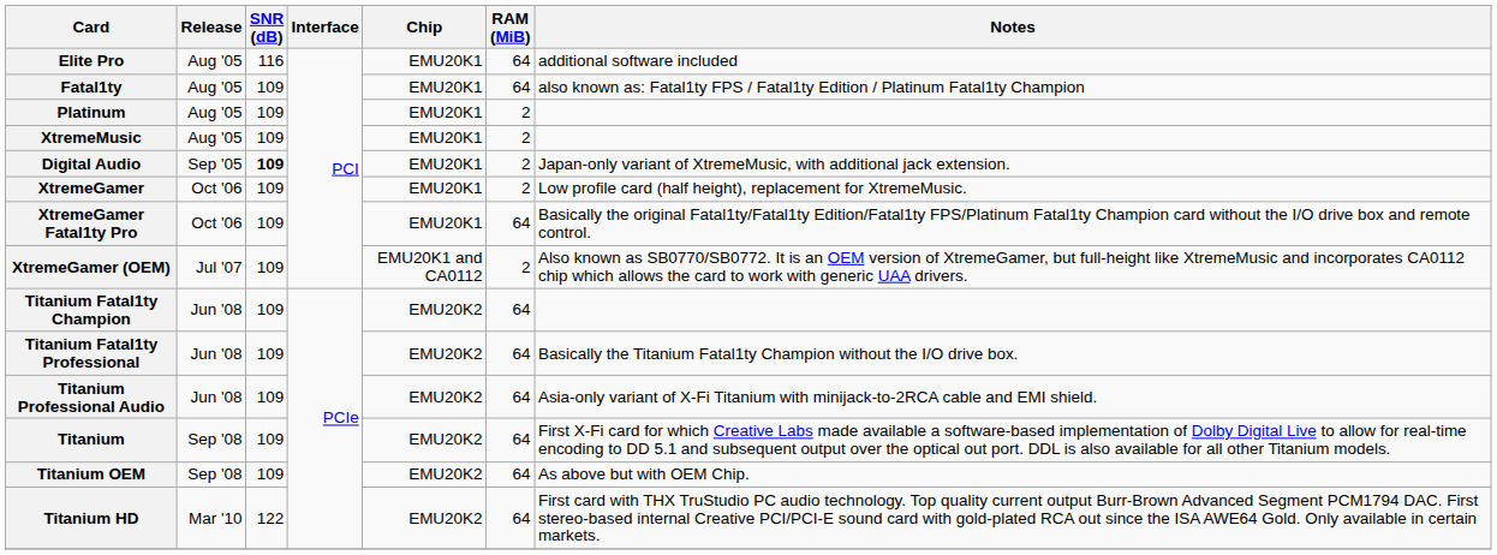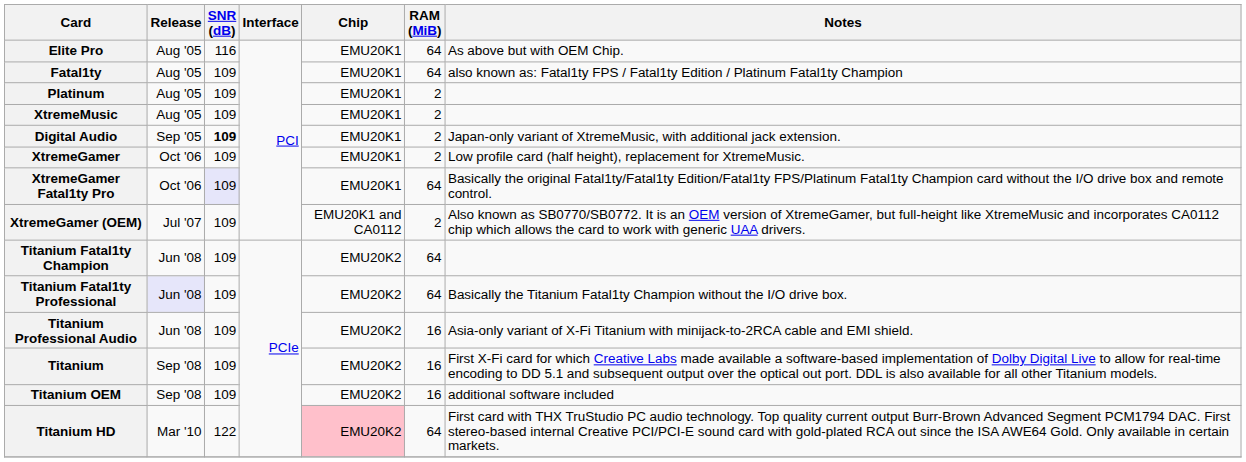Elite Pro | Notes: additional software included -> As above but with OEM Chip.
XtremeGamer Fatal1ty Pro | SNR (dB): no background -> lavender background
Titanium Fatal1ty Professional | Release: no background -> lavender background
Titanium Professional Audio | RAM (MiB): 64 -> 16
Titanium | RAM (MiB): 64 -> 16
Titanium OEM | RAM (MiB): 64 -> 16
Titanium OEM | Notes: As above but with OEM Chip. -> additional software included
Titanium HD | Chip: no background -> pink background
